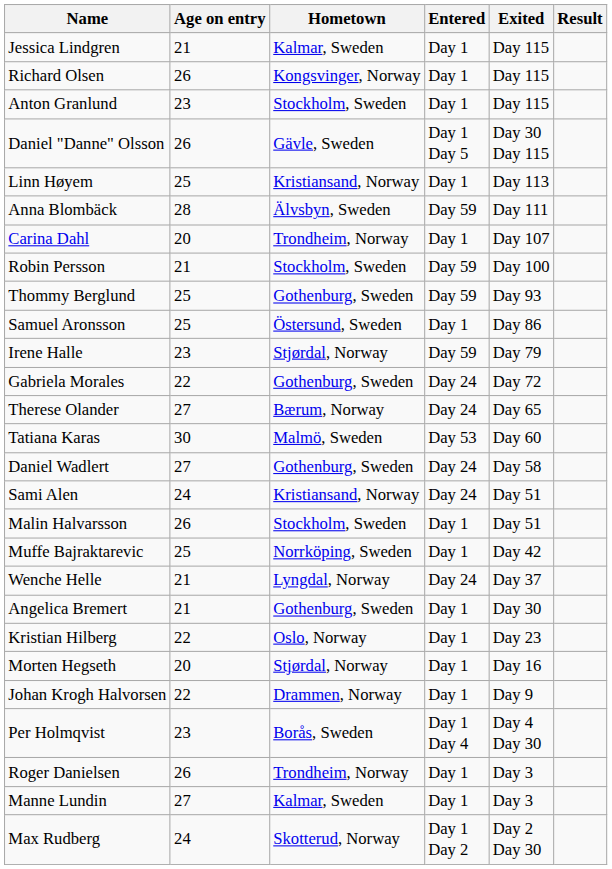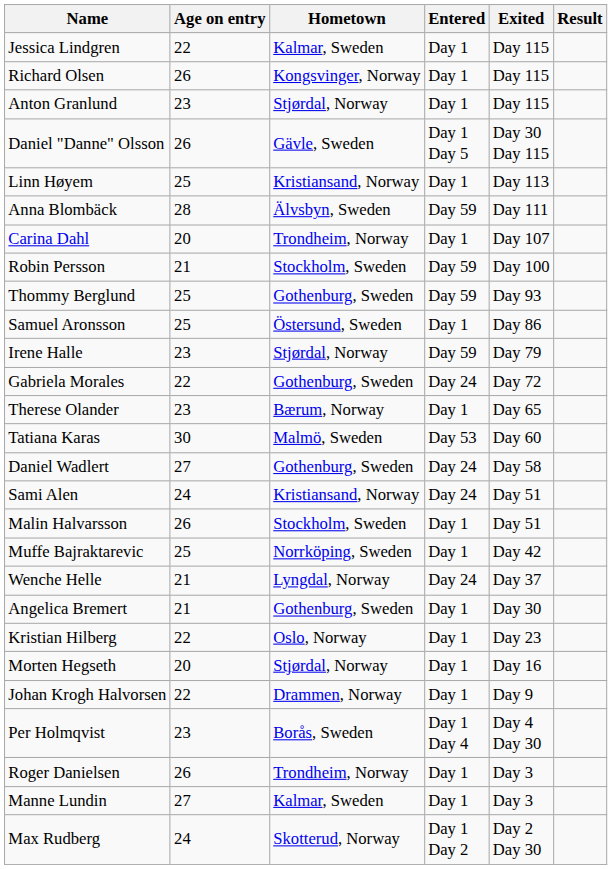Jessica Lindgren | Age on entry: 21 -> 22
Anton Granlund | Hometown: Stockholm, Sweden -> Stjørdal, Norway
Therese Olander | Age on entry: 27 -> 23
Therese Olander | Entered: Day 24 -> Day 1
